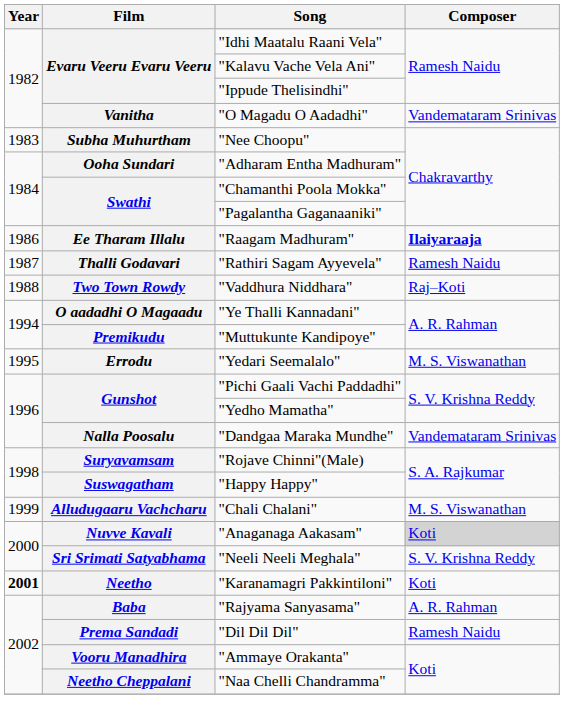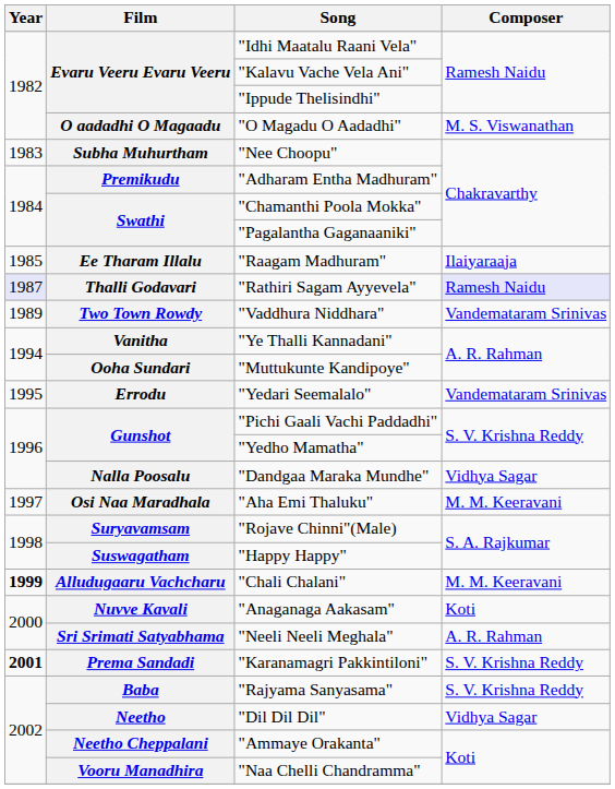"O Magadu O Aadadhi" | Film: Vanitha -> O aadadhi O Magaadu
"O Magadu O Aadadhi" | Composer: Vandemataram Srinivas -> M. S. Viswanathan
"Adharam Entha Madhuram" | Film: Ooha Sundari -> Premikudu
"Raagam Madhuram" | Year: 1986 -> 1985
"Raagam Madhuram" | Composer: bold -> normal
"Rathiri Sagam Ayyevela" | Year: no background -> lavender background
"Rathiri Sagam Ayyevela" | Composer: no background -> lavender background
"Vaddhura Niddhara" | Year: 1988 -> 1989
"Vaddhura Niddhara" | Composer: Raj–Koti -> Vandemataram Srinivas
"Ye Thalli Kannadani" | Film: O aadadhi O Magaadu -> Vanitha
"Muttukunte Kandipoye" | Film: Premikudu -> Ooha Sundari
"Yedari Seemalalo" | Composer: M. S. Viswanathan -> Vandemataram Srinivas
"Dandgaa Maraka Mundhe" | Composer: Vandemataram Srinivas -> Vidhya Sagar
+ row: 1997 | Osi Naa Maradhala | "Aha Emi Thaluku" | M. M. Keeravani
"Chali Chalani" | Year: normal -> bold
"Chali Chalani" | Composer: M. S. Viswanathan -> M. M. Keeravani
"Anaganaga Aakasam" | Composer: lightgrey background -> no background
"Neeli Neeli Meghala" | Composer: S. V. Krishna Reddy -> A. R. Rahman
"Karanamagri Pakkintiloni" | Film: Neetho -> Prema Sandadi
"Karanamagri Pakkintiloni" | Composer: Koti -> S. V. Krishna Reddy
"Rajyama Sanyasama" | Composer: A. R. Rahman -> S. V. Krishna Reddy
"Dil Dil Dil" | Film: Prema Sandadi -> Neetho
"Dil Dil Dil" | Composer: Ramesh Naidu -> Vidhya Sagar
"Ammaye Orakanta" | Film: Vooru Manadhira -> Neetho Cheppalani
"Naa Chelli Chandramma" | Film: Neetho Cheppalani -> Vooru Manadhira
